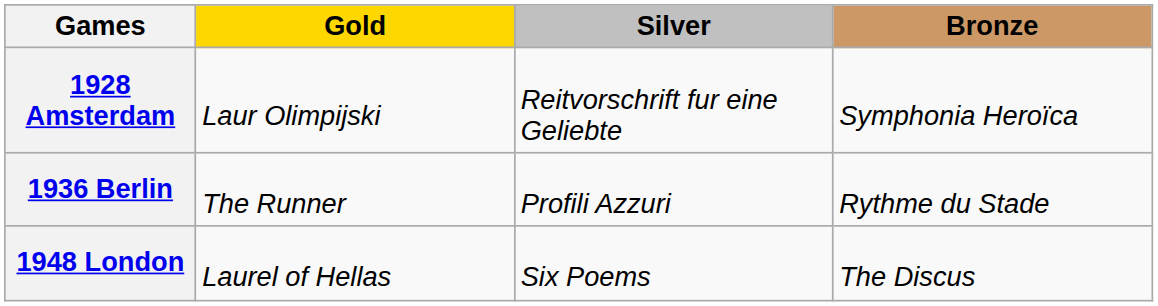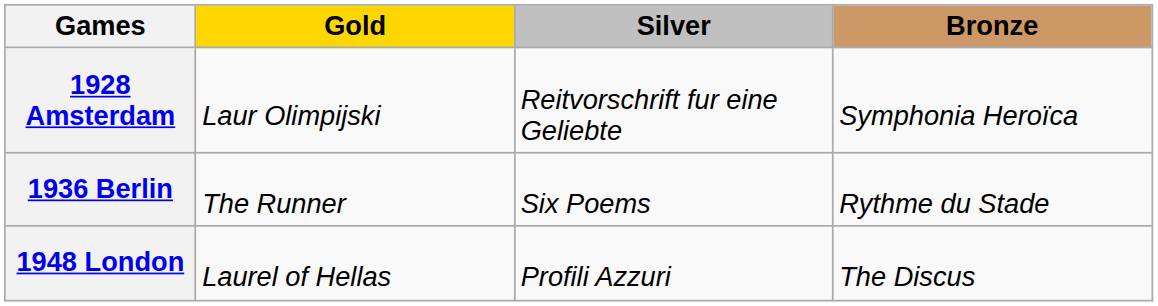1936 Berlin | Silver: Profili Azzuri -> Six Poems
1948 London | Silver: Six Poems -> Profili Azzuri
